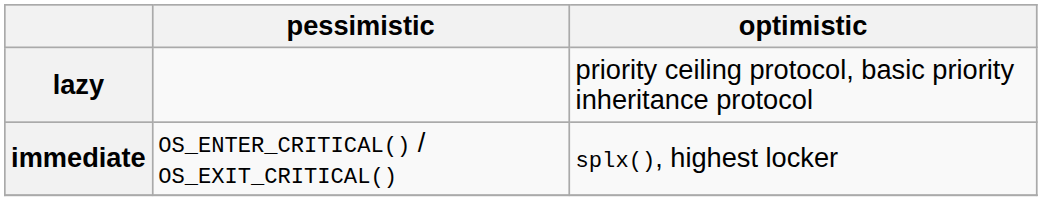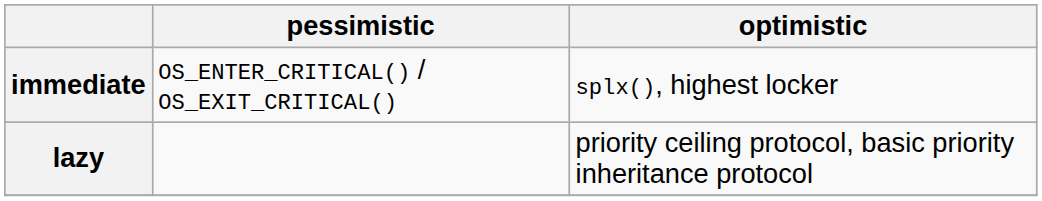rows swapped: immediate <-> lazy
